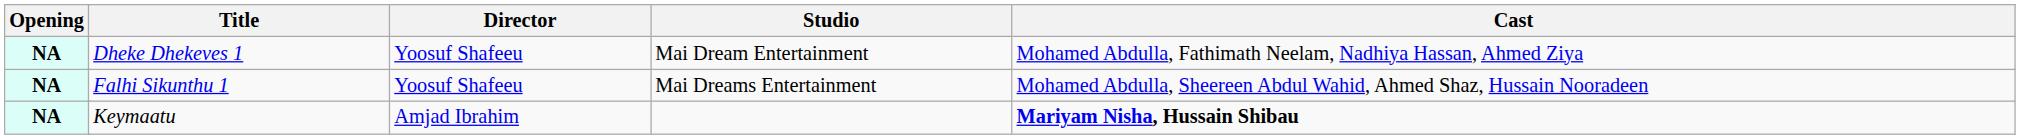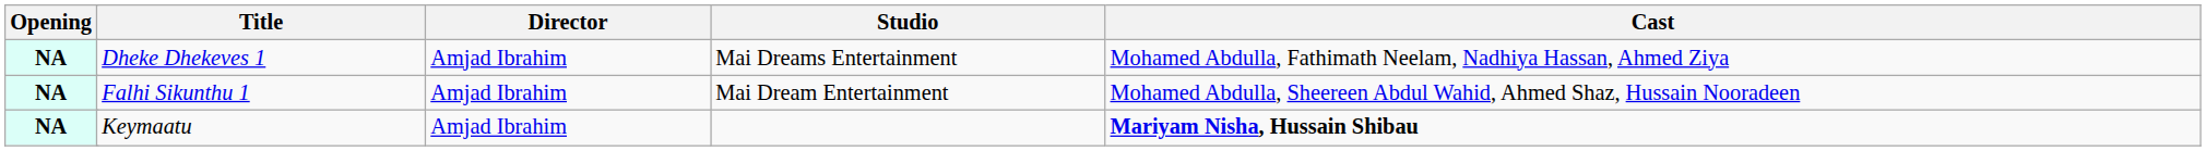Dheke Dhekeves 1 | Director: Yoosuf Shafeeu -> Amjad Ibrahim
Dheke Dhekeves 1 | Studio: Mai Dream Entertainment -> Mai Dreams Entertainment
Falhi Sikunthu 1 | Director: Yoosuf Shafeeu -> Amjad Ibrahim
Falhi Sikunthu 1 | Studio: Mai Dreams Entertainment -> Mai Dream Entertainment
